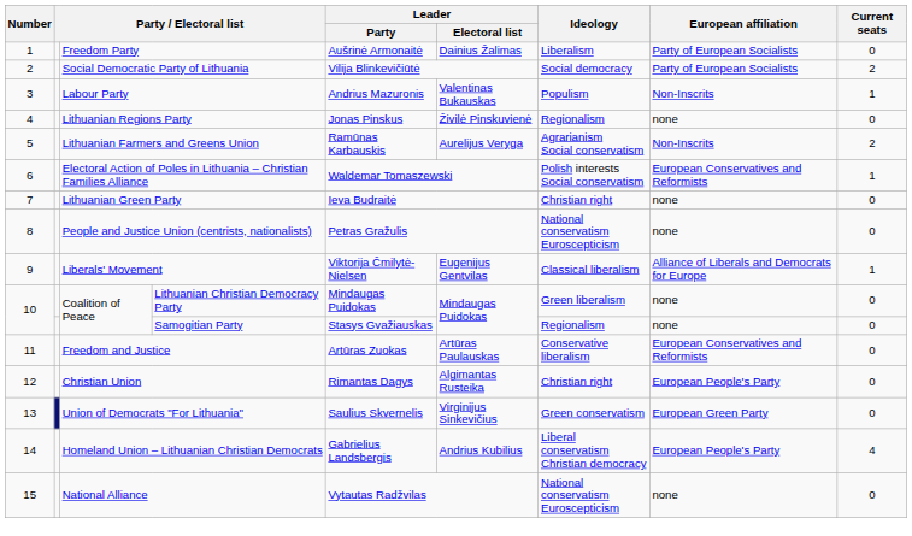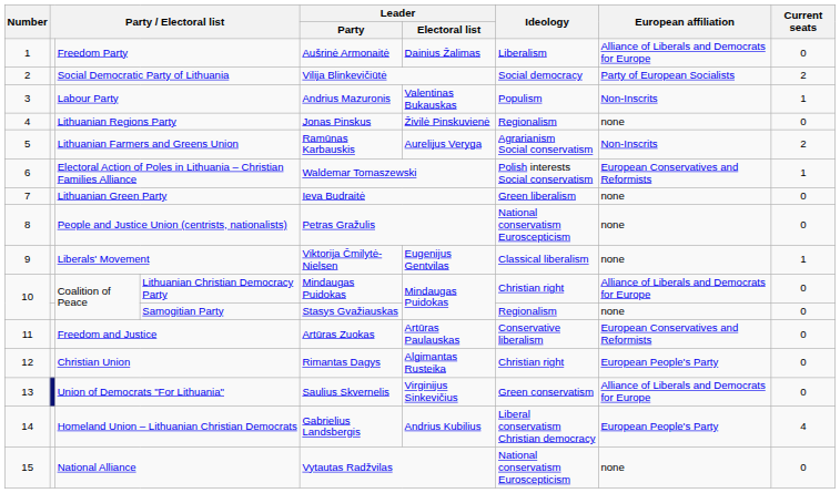Freedom Party | European affiliation: Party of European Socialists -> Alliance of Liberals and Democrats for Europe
Lithuanian Green Party | Ideology: Christian right -> Green liberalism
Liberals' Movement | European affiliation: Alliance of Liberals and Democrats for Europe -> none
Lithuanian Christian Democracy Party | Ideology: Green liberalism -> Christian right
Lithuanian Christian Democracy Party | European affiliation: none -> Alliance of Liberals and Democrats for Europe
Union of Democrats "For Lithuania" | European affiliation: European Green Party -> Alliance of Liberals and Democrats for Europe
